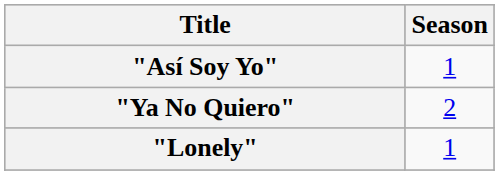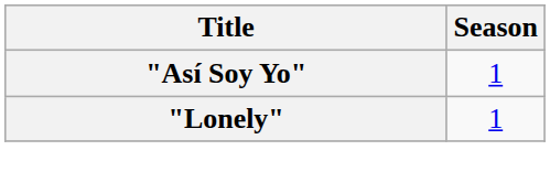- row: "Ya No Quiero" | 2
